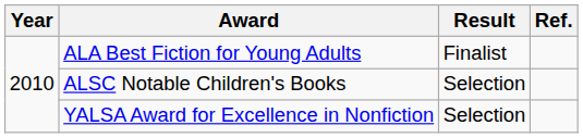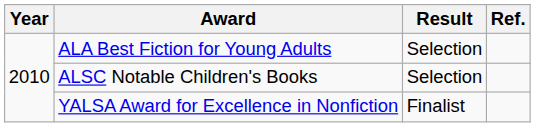ALA Best Fiction for Young Adults | Result: Finalist -> Selection
YALSA Award for Excellence in Nonfiction | Result: Selection -> Finalist
